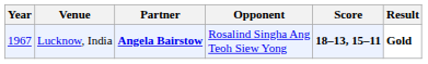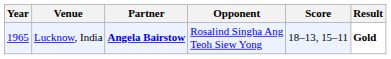Lucknow, India | Year: 1967 -> 1965
Lucknow, India | Score: bold -> normal
